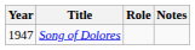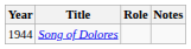Song of Dolores | Year: 1947 -> 1944
